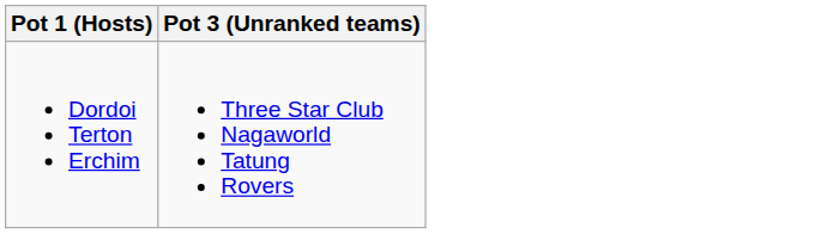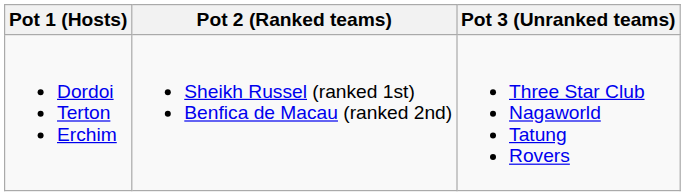+ column: Pot 2 (Ranked teams) | Sheikh Russel (ranked 1st) Benfica de Macau (ranked 2nd)
